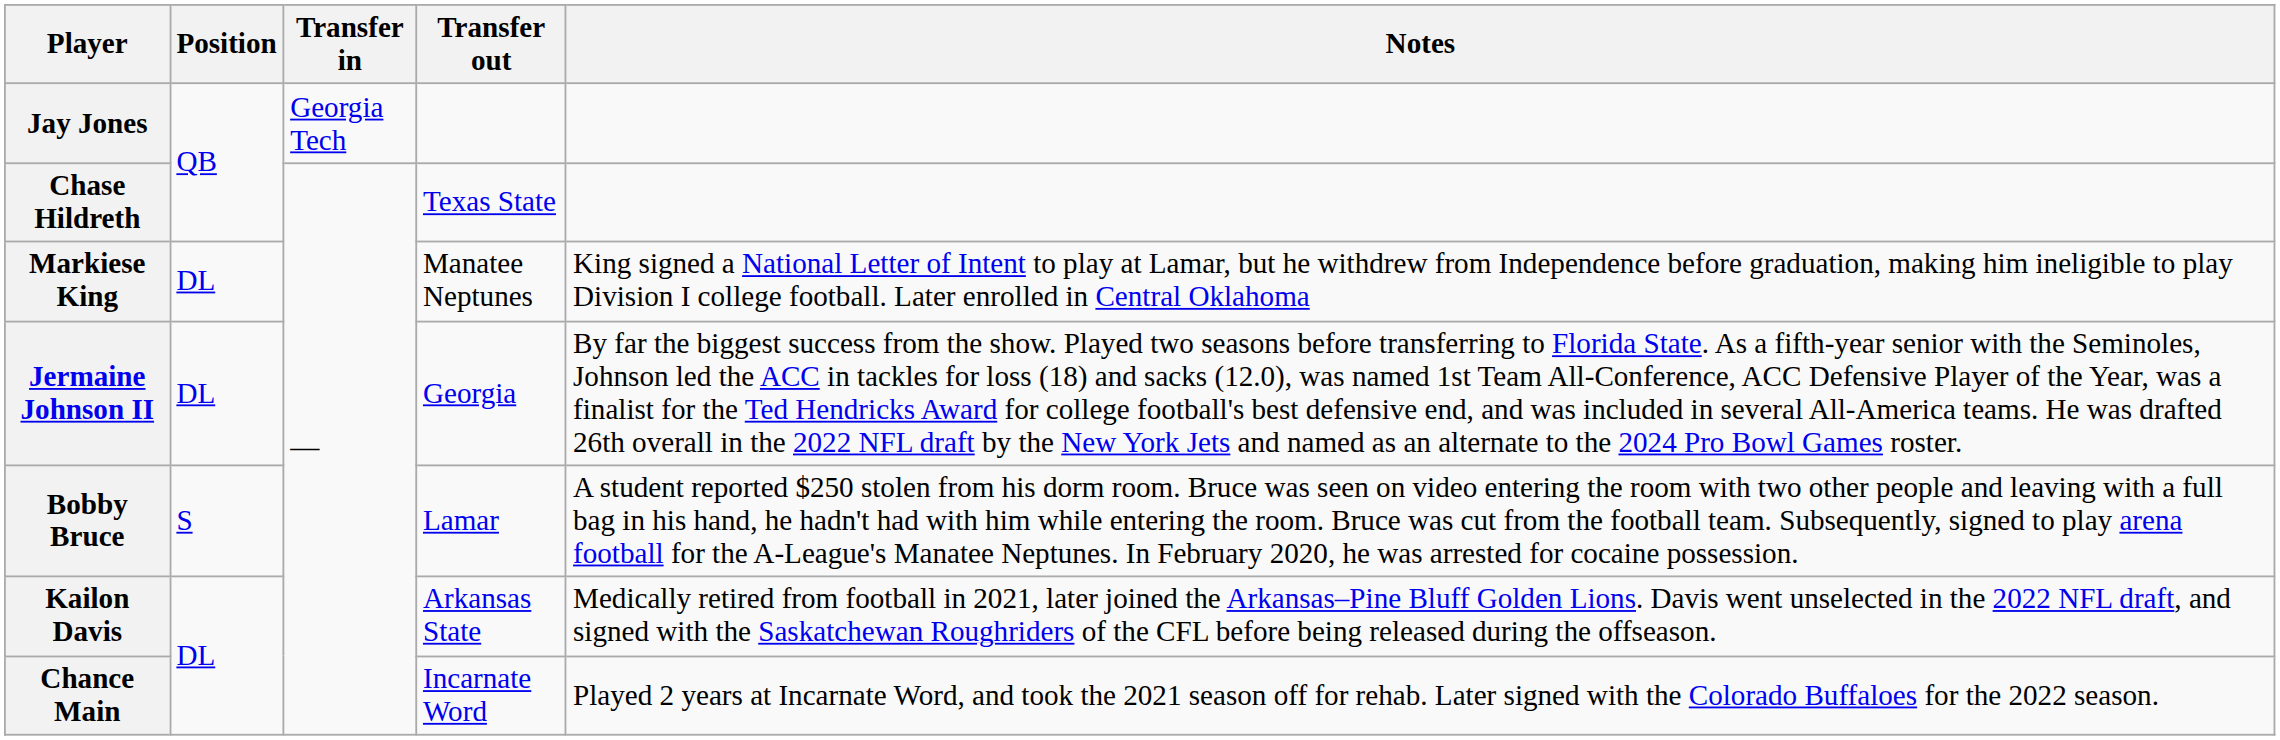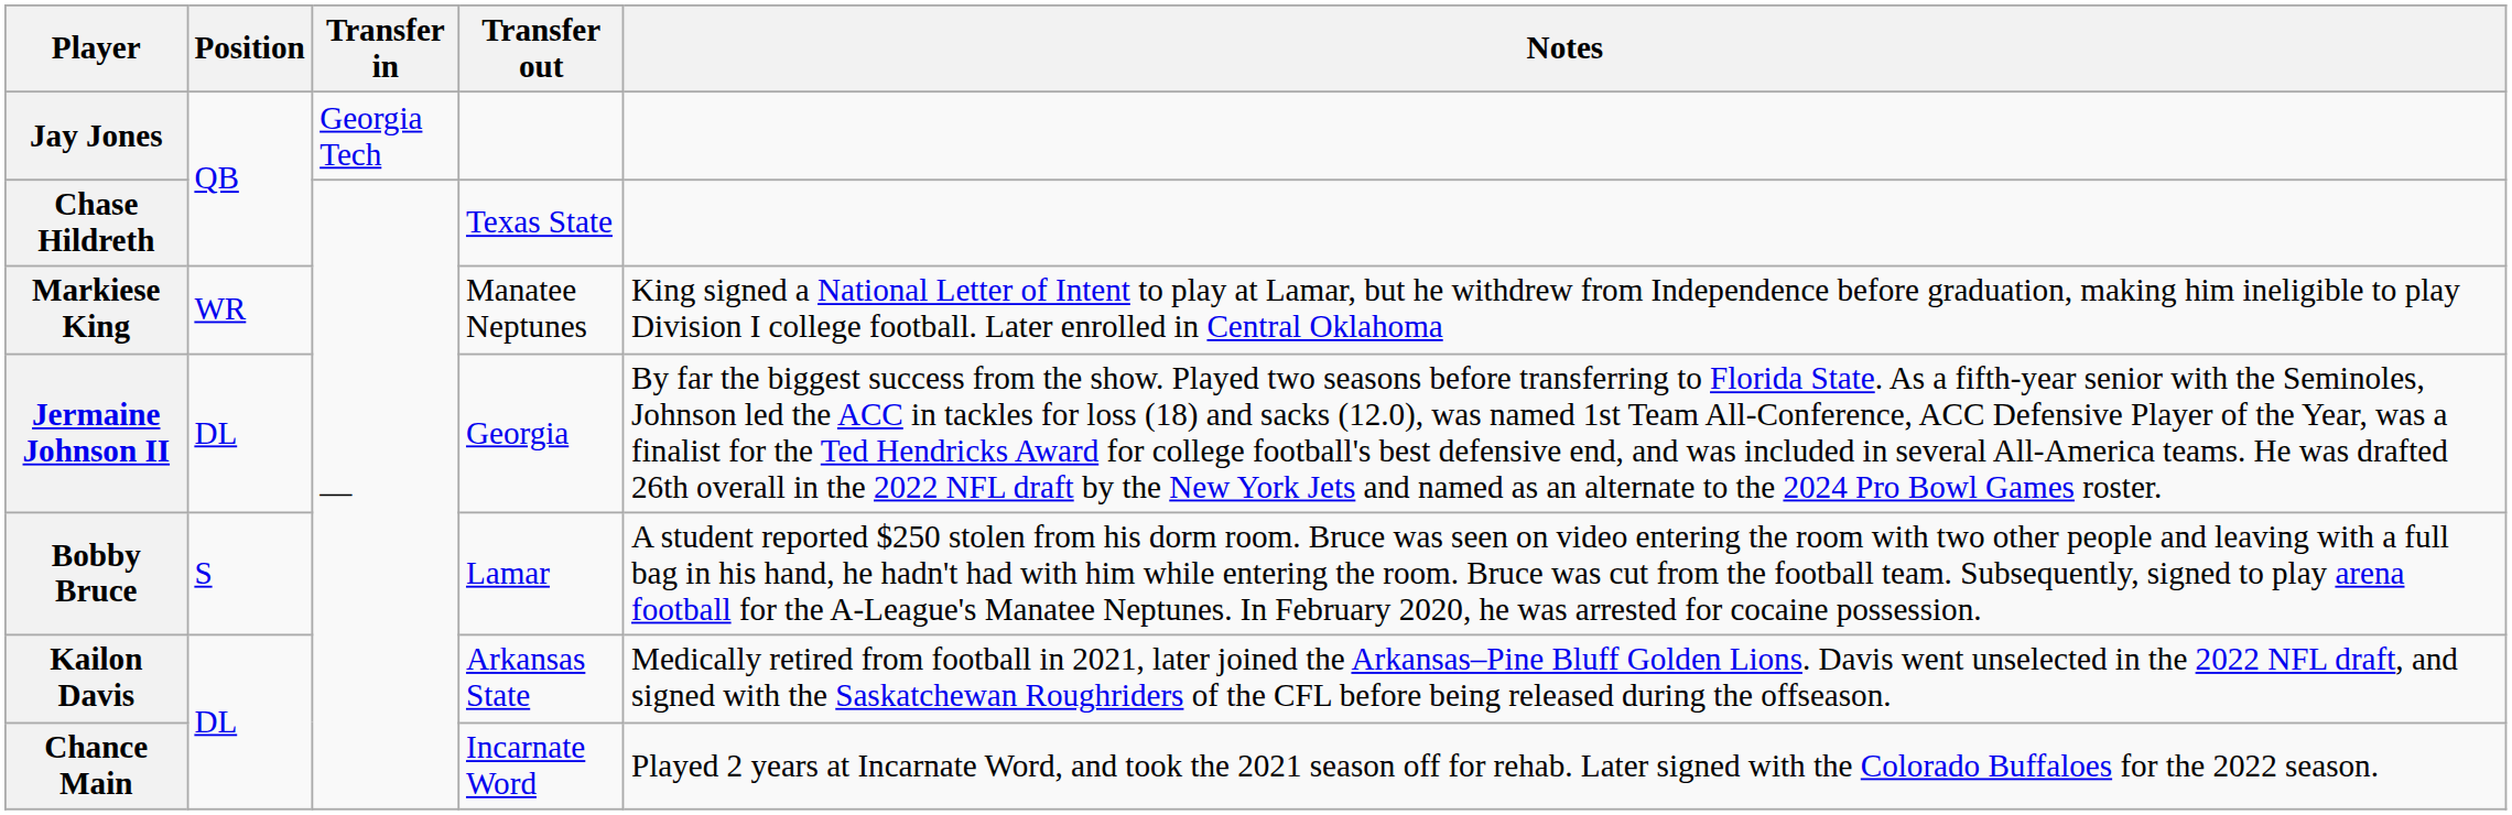Markiese King | Position: DL -> WR
